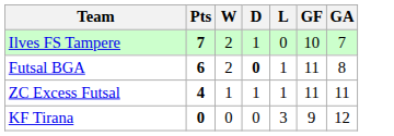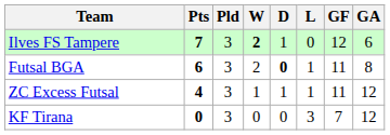+ column: Pld | 3 | 3 | 3 | 3
Ilves FS Tampere | W: normal -> bold
Ilves FS Tampere | GF: 10 -> 12
Ilves FS Tampere | GA: 7 -> 6
ZC Excess Futsal | GA: 11 -> 12
KF Tirana | GF: 9 -> 7
